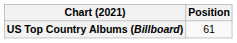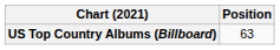US Top Country Albums (Billboard) | Position: 61 -> 63
